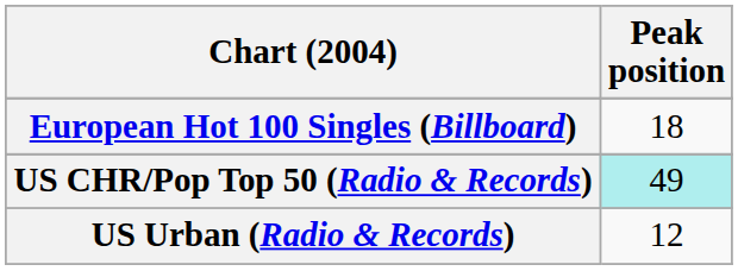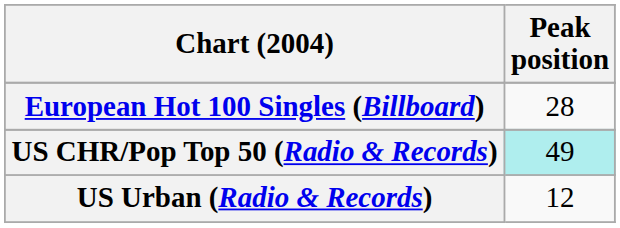European Hot 100 Singles (Billboard) | Peak position: 18 -> 28
